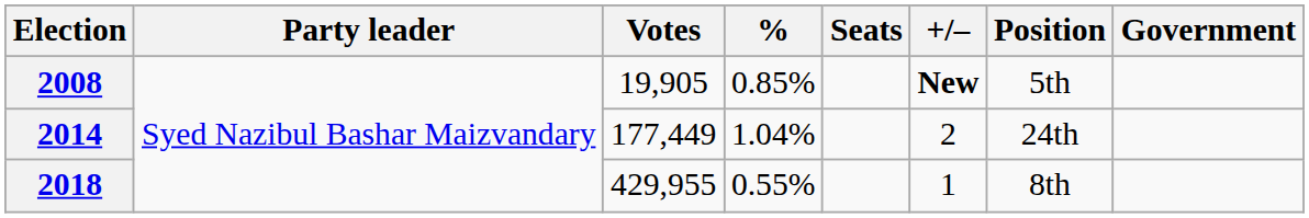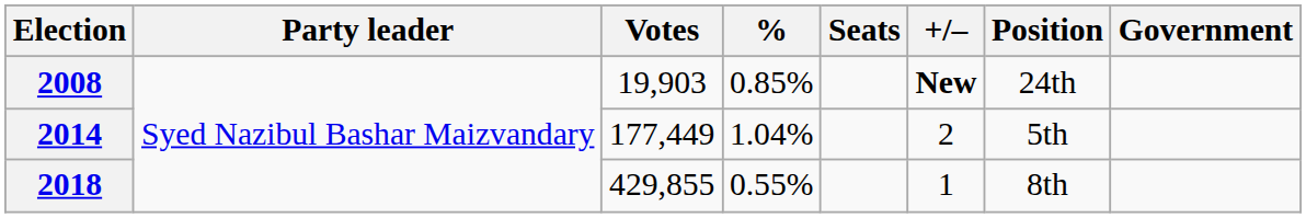2008 | Votes: 19,905 -> 19,903
2008 | Position: 5th -> 24th
2014 | Position: 24th -> 5th
2018 | Votes: 429,955 -> 429,855
